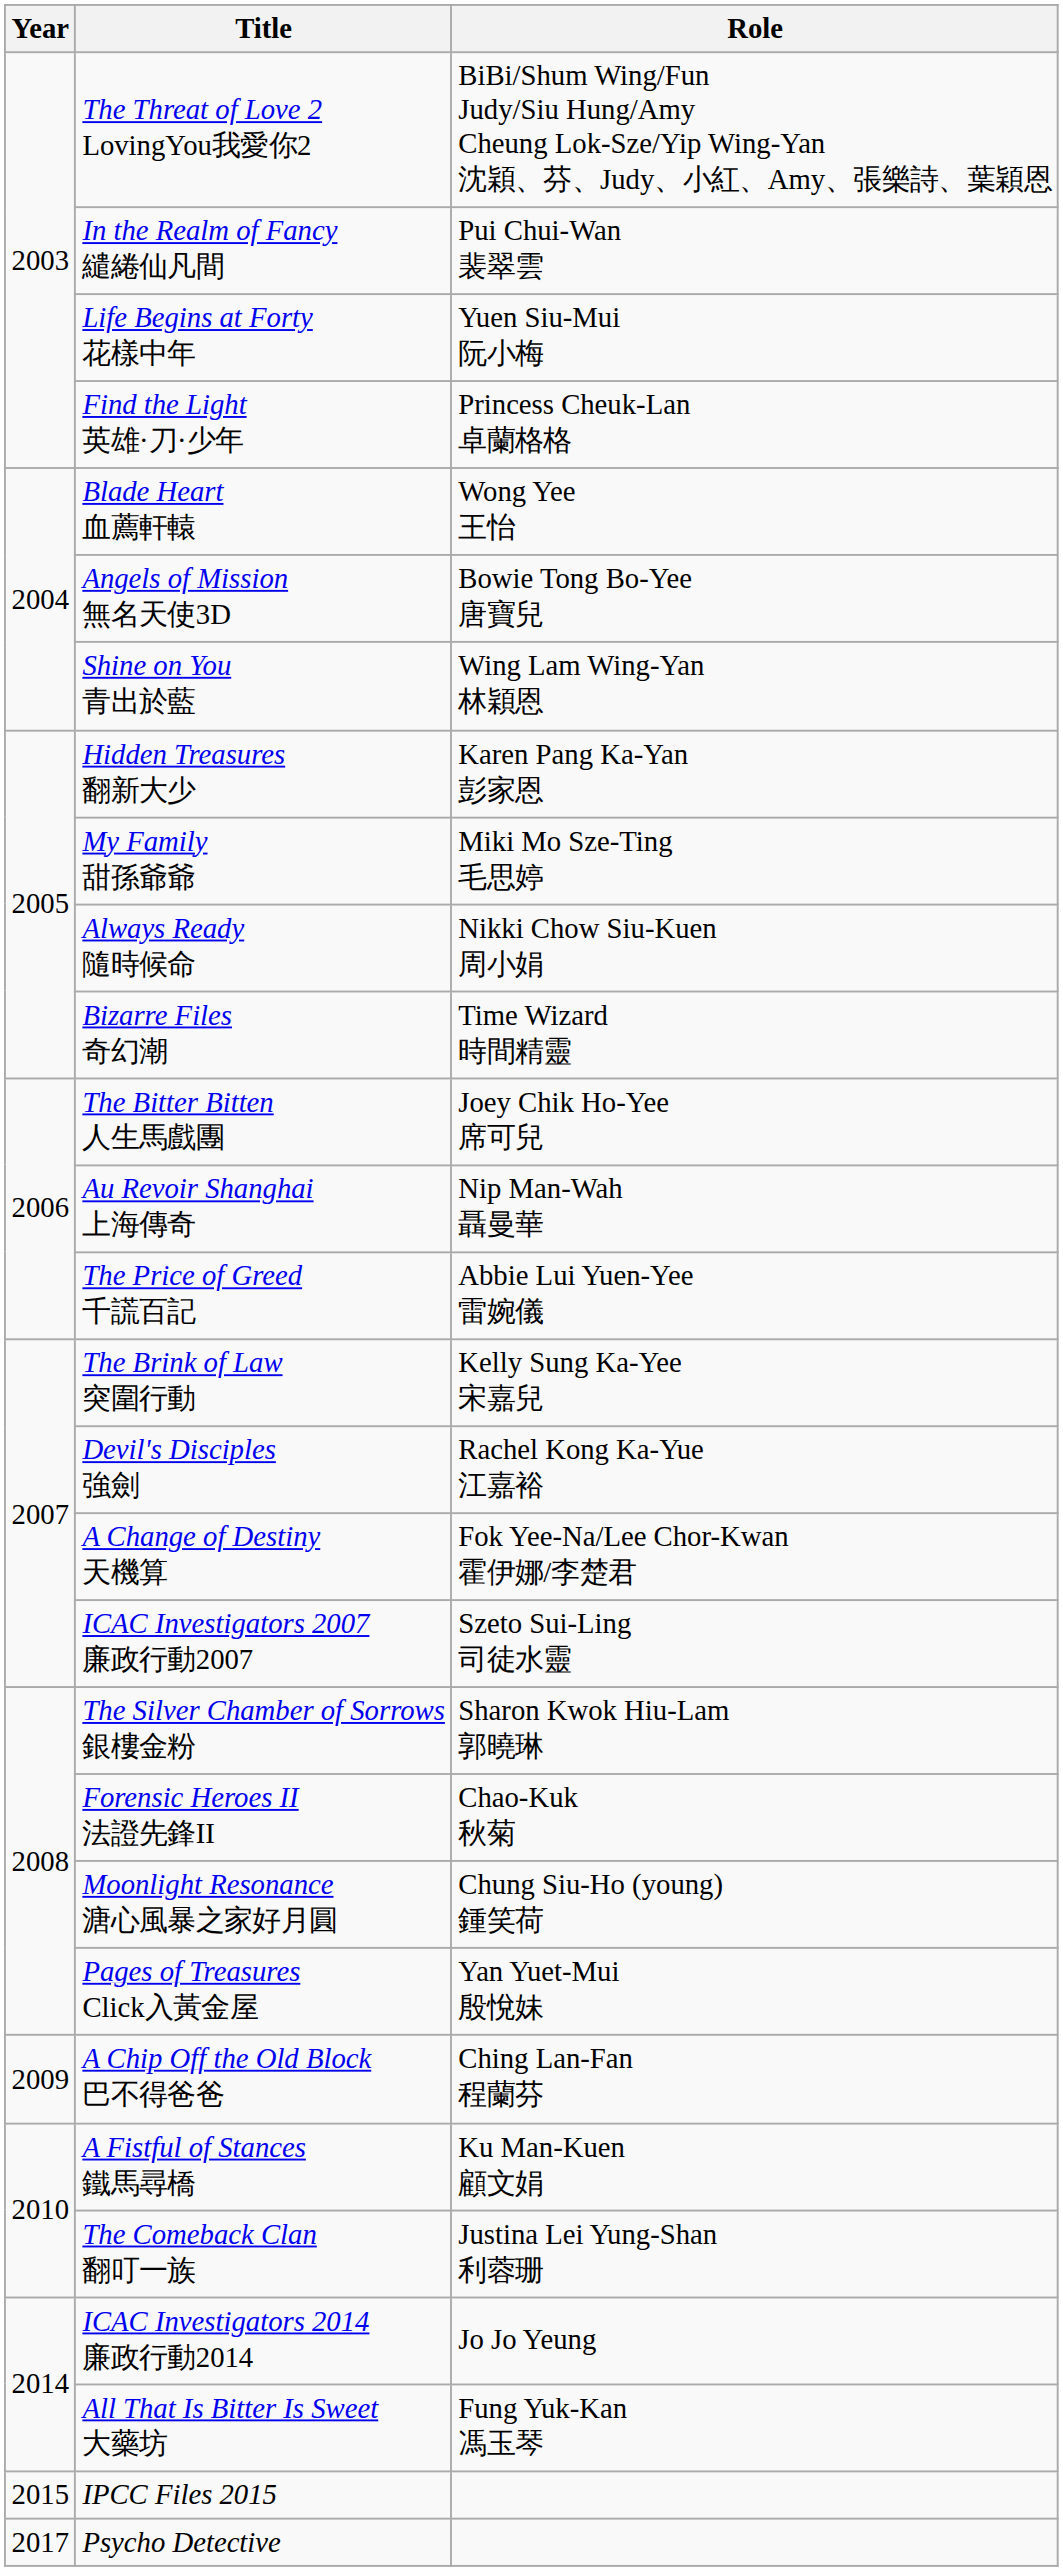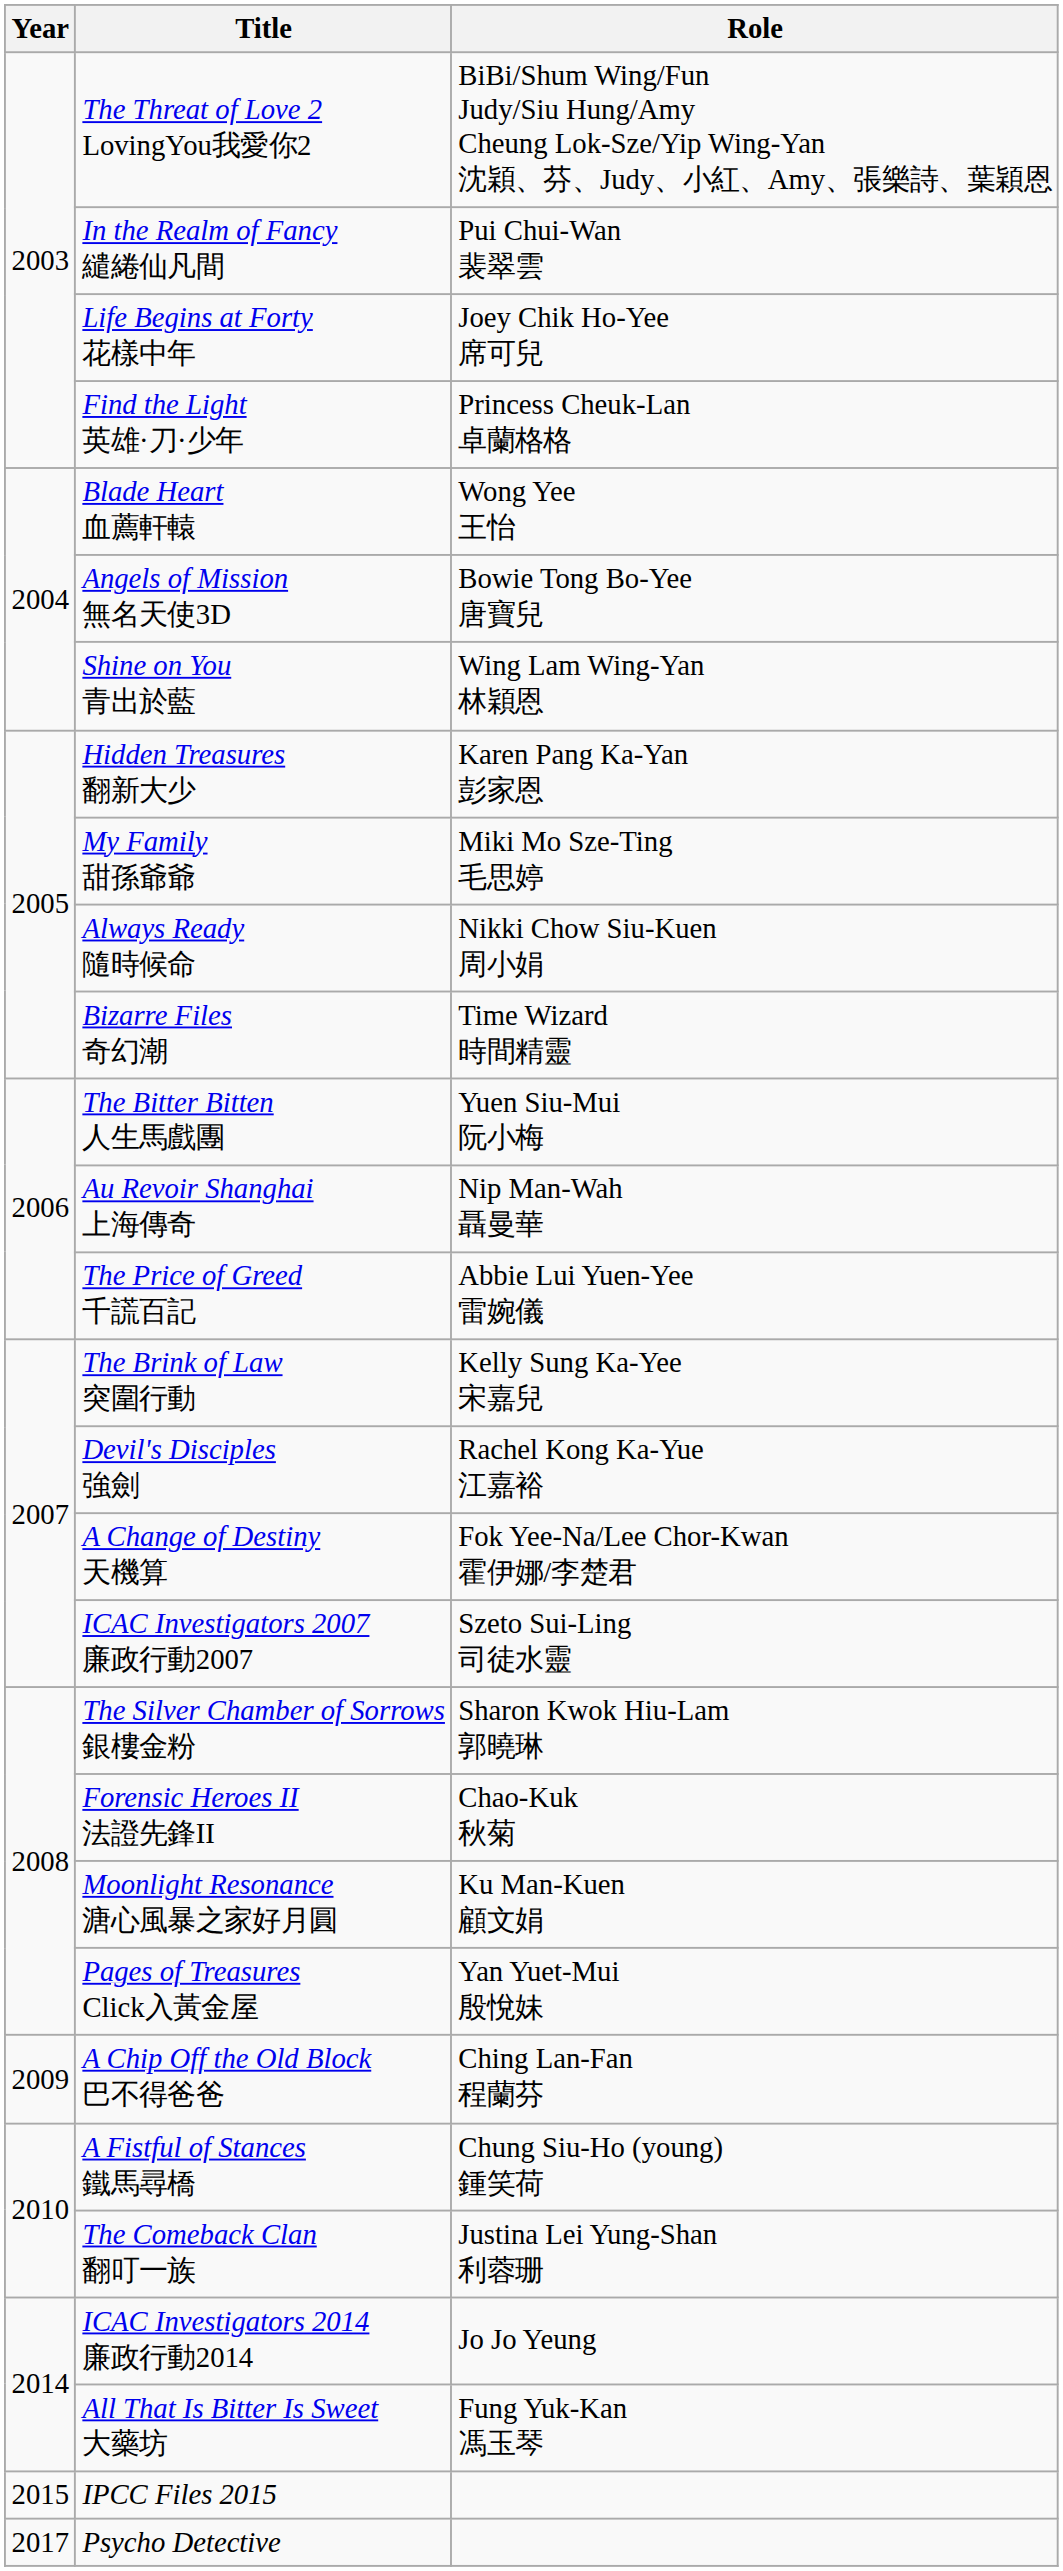Life Begins at Forty 花樣中年 | Role: Yuen Siu-Mui 阮小梅 -> Joey Chik Ho-Yee 席可兒
The Bitter Bitten 人生馬戲團 | Role: Joey Chik Ho-Yee 席可兒 -> Yuen Siu-Mui 阮小梅
Moonlight Resonance 溏心風暴之家好月圓 | Role: Chung Siu-Ho (young) 鍾笑荷 -> Ku Man-Kuen 顧文娟
A Fistful of Stances 鐵馬尋橋 | Role: Ku Man-Kuen 顧文娟 -> Chung Siu-Ho (young) 鍾笑荷
